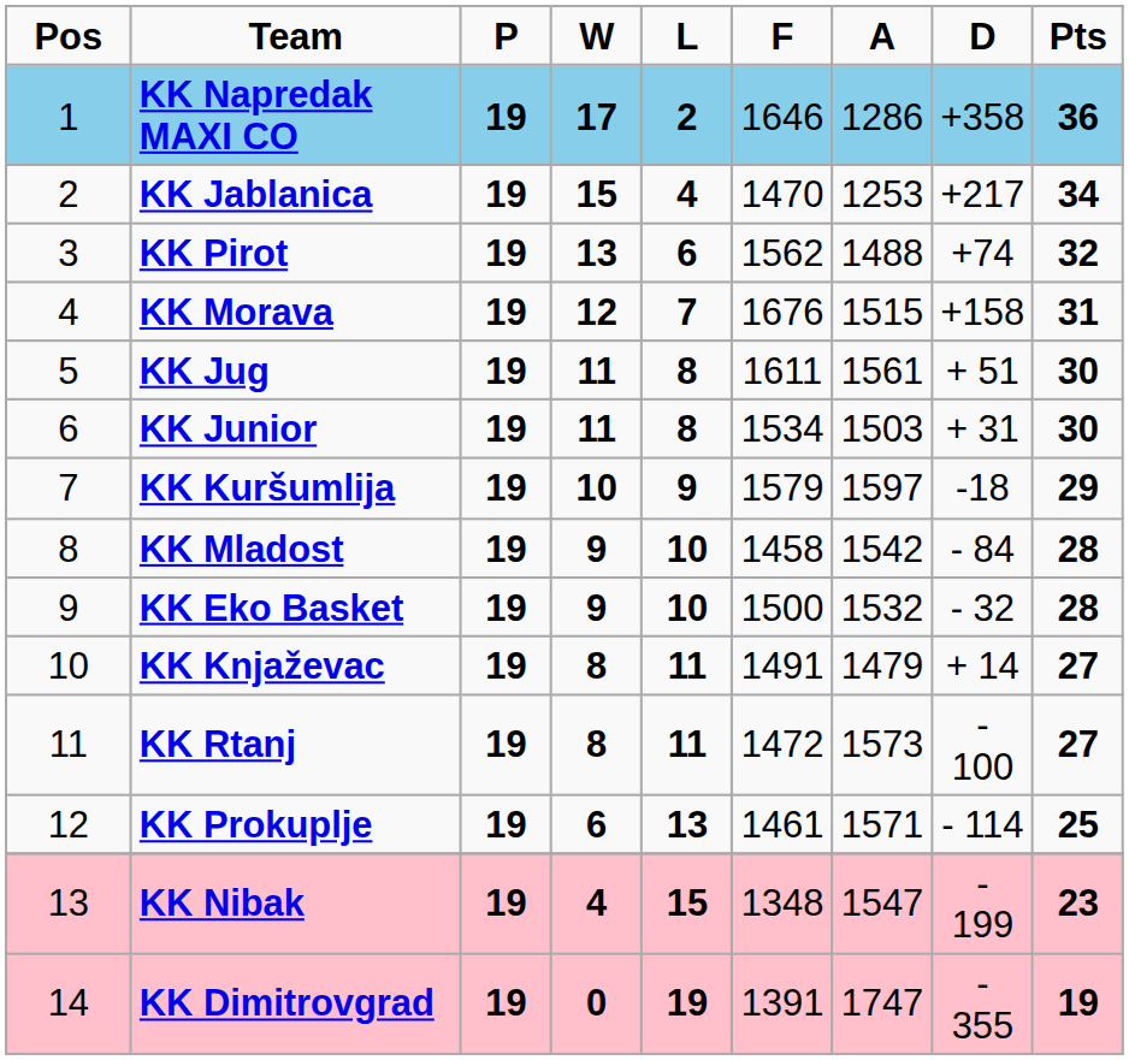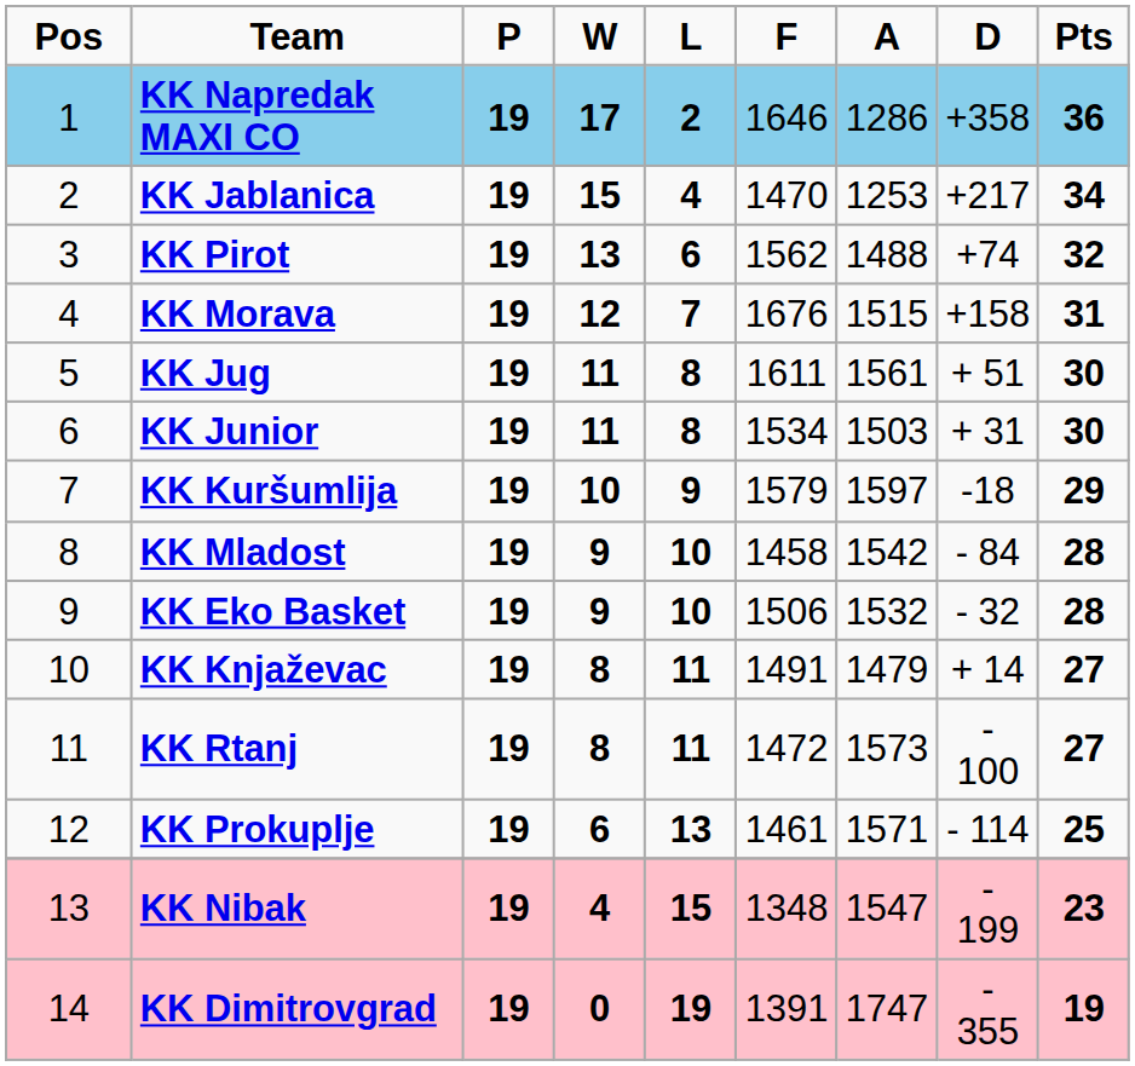KK Eko Basket | F: 1500 -> 1506
